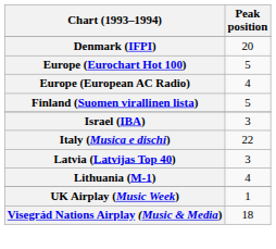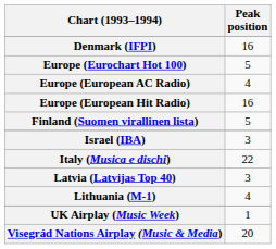Denmark (IFPI) | Peak position: 20 -> 16
+ row: Europe (European Hit Radio) | 16
Visegrád Nations Airplay (Music & Media) | Peak position: 18 -> 20
